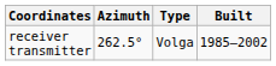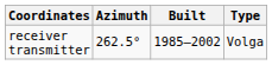columns swapped: Type <-> Built
